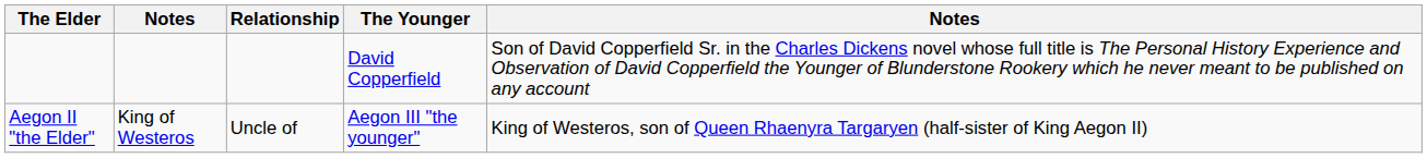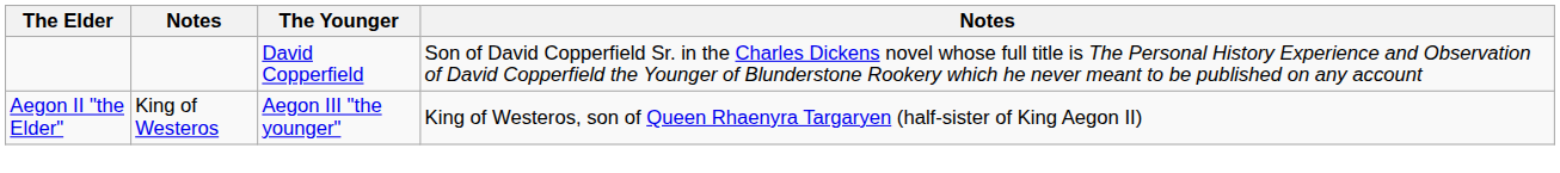- column: Relationship | Uncle of
